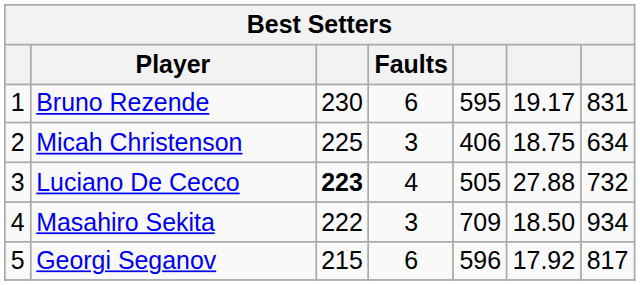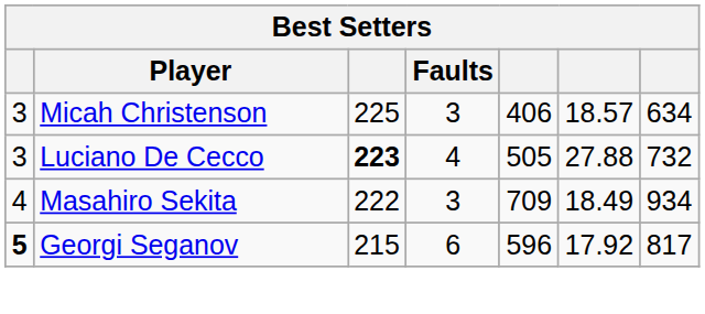- row: 1 | Bruno Rezende | 230 | 6 | 595 | 19.17 | 831
Micah Christenson | column 1: 2 -> 3
Micah Christenson | column 6: 18.75 -> 18.57
Masahiro Sekita | column 6: 18.50 -> 18.49
Georgi Seganov | column 1: normal -> bold
